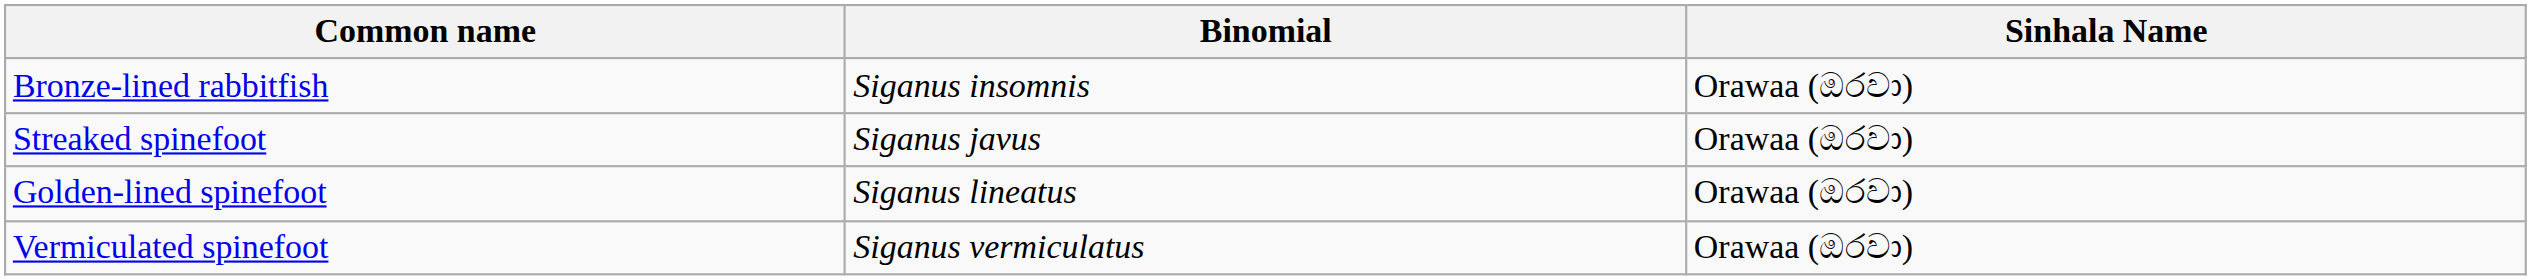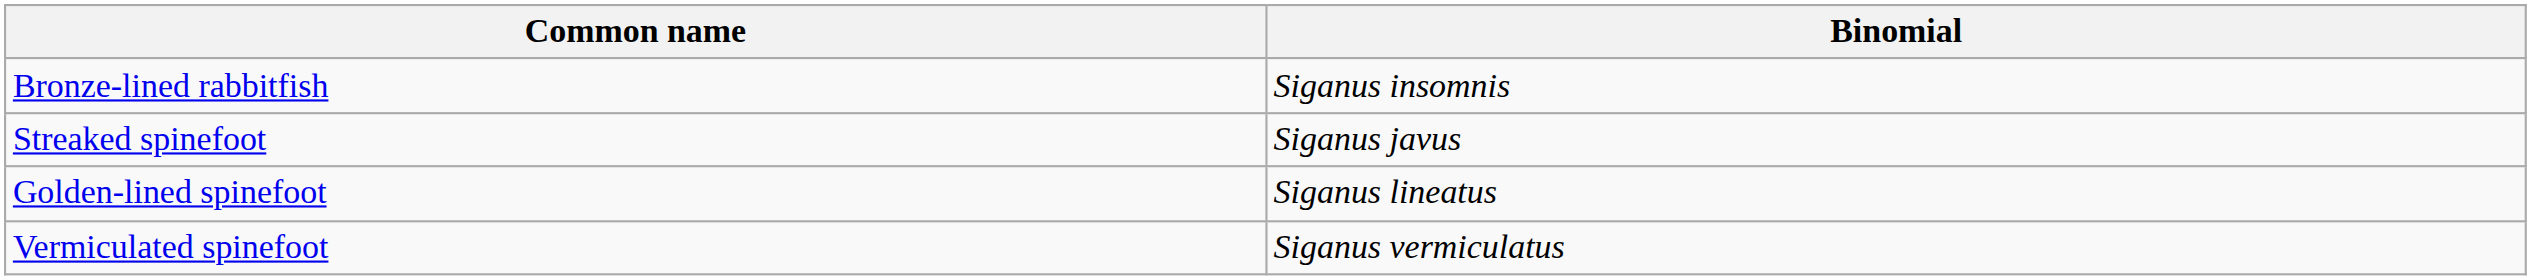- column: Sinhala Name | Orawaa (ඔරවා) | Orawaa (ඔරවා) | Orawaa (ඔරවා) | Orawaa (ඔරවා)
